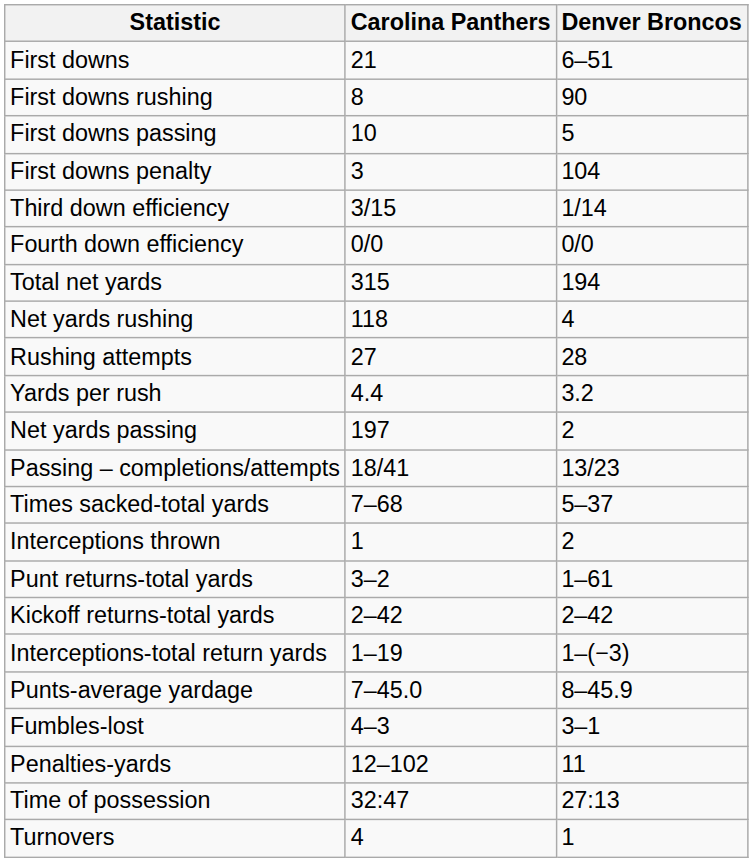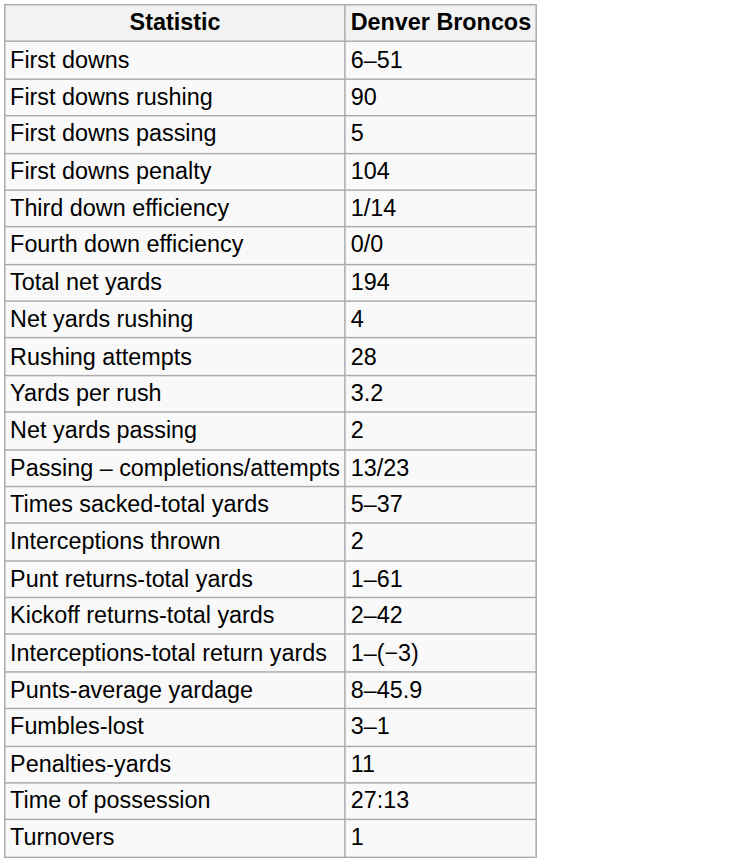- column: Carolina Panthers | 21 | 8 | 10 | 3 | 3/15 | 0/0 | 315 | 118 | 27 | 4.4 | 197 | 18/41 | 7–68 | 1 | 3–2 | 2–42 | 1–19 | 7–45.0 | 4–3 | 12–102 | 32:47 | 4
